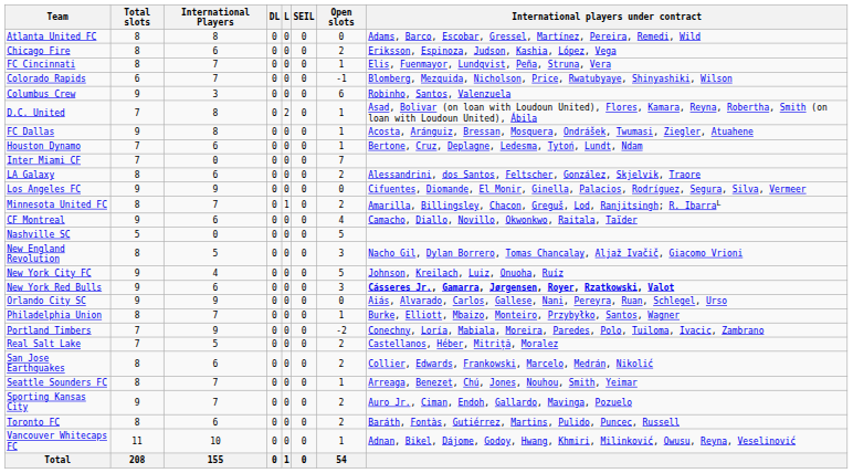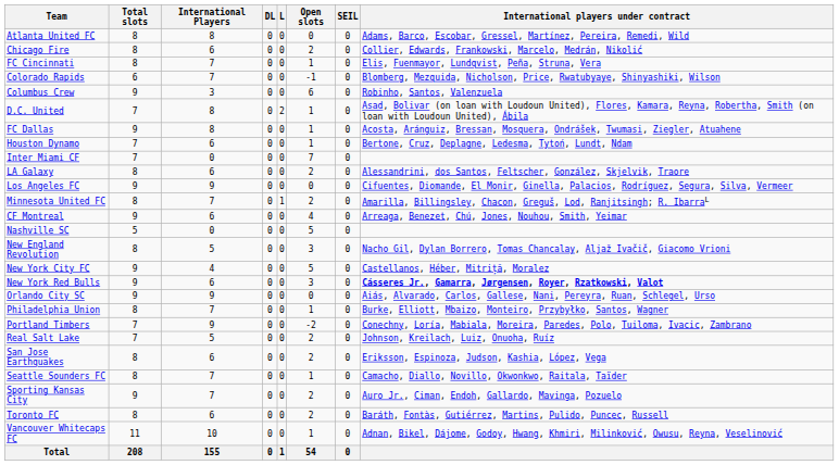columns swapped: SEIL <-> Open slots
Chicago Fire | International players under contract: Eriksson, Espinoza, Judson, Kashia, López, Vega -> Collier, Edwards, Frankowski, Marcelo, Medrán, Nikolić
CF Montreal | International players under contract: Camacho, Diallo, Novillo, Okwonkwo, Raitala, Taïder -> Arreaga, Benezet, Chú, Jones, Nouhou, Smith, Yeimar
New York City FC | International players under contract: Johnson, Kreilach, Luiz, Onuoha, Ruíz -> Castellanos, Héber, Mitriță, Moralez
Real Salt Lake | International players under contract: Castellanos, Héber, Mitriță, Moralez -> Johnson, Kreilach, Luiz, Onuoha, Ruíz
San Jose Earthquakes | International players under contract: Collier, Edwards, Frankowski, Marcelo, Medrán, Nikolić -> Eriksson, Espinoza, Judson, Kashia, López, Vega
Seattle Sounders FC | International players under contract: Arreaga, Benezet, Chú, Jones, Nouhou, Smith, Yeimar -> Camacho, Diallo, Novillo, Okwonkwo, Raitala, Taïder
